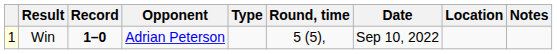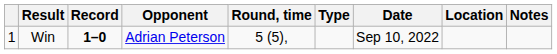columns swapped: Type <-> Round, time
Win | column 1: lightyellow background -> no background
